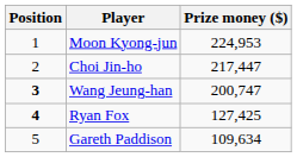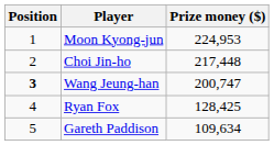Choi Jin-ho | Prize money ($): 217,447 -> 217,448
Ryan Fox | Position: bold -> normal
Ryan Fox | Prize money ($): 127,425 -> 128,425
